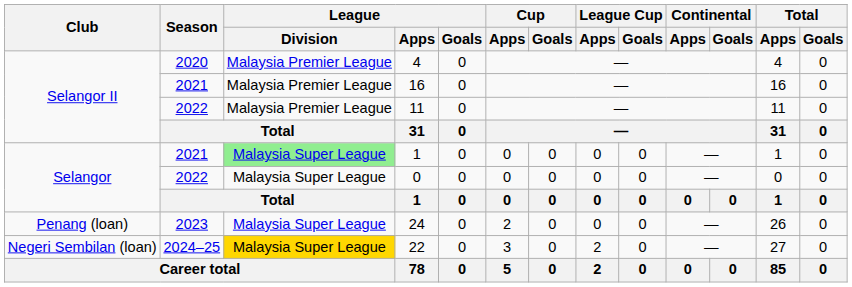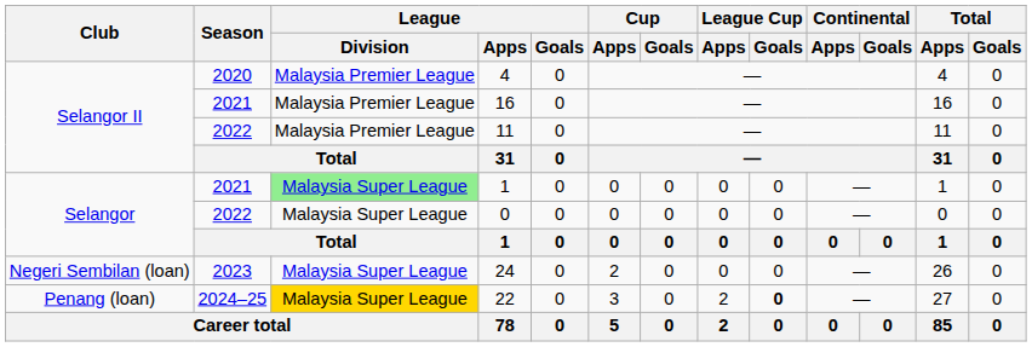24 | Club: Penang (loan) -> Negeri Sembilan (loan)
22 | Club: Negeri Sembilan (loan) -> Penang (loan)
22 | League Cup / Goals: normal -> bold
